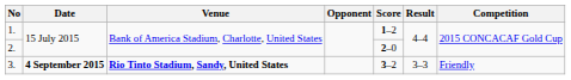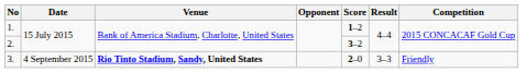2. | Score: 2–0 -> 3–2
3. | Date: bold -> normal
3. | Score: 3–2 -> 2–0
